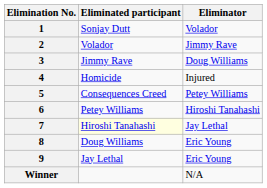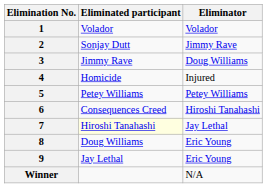1 | Eliminated participant: Sonjay Dutt -> Volador
2 | Eliminated participant: Volador -> Sonjay Dutt
5 | Eliminated participant: Consequences Creed -> Petey Williams
6 | Eliminated participant: Petey Williams -> Consequences Creed
